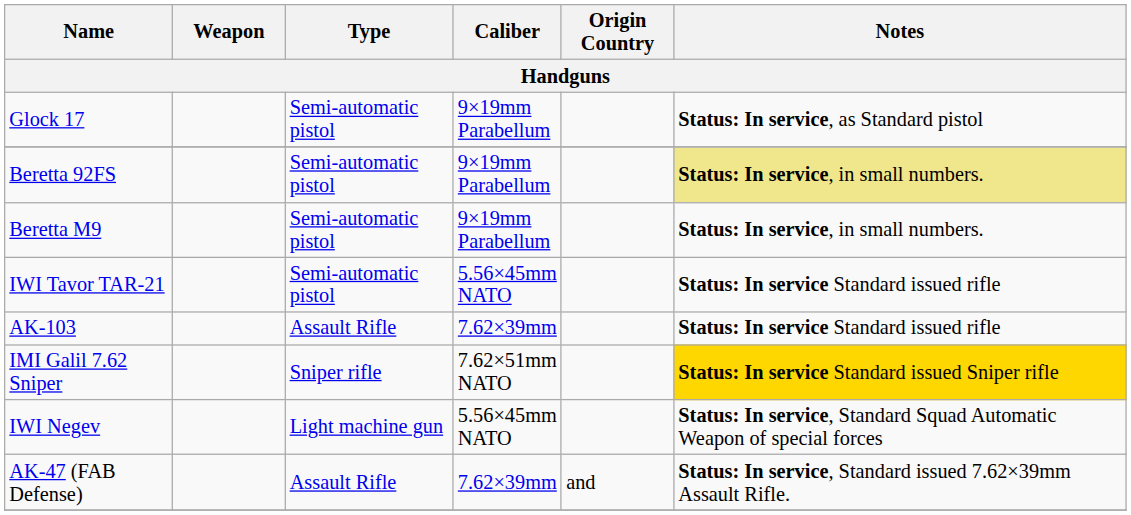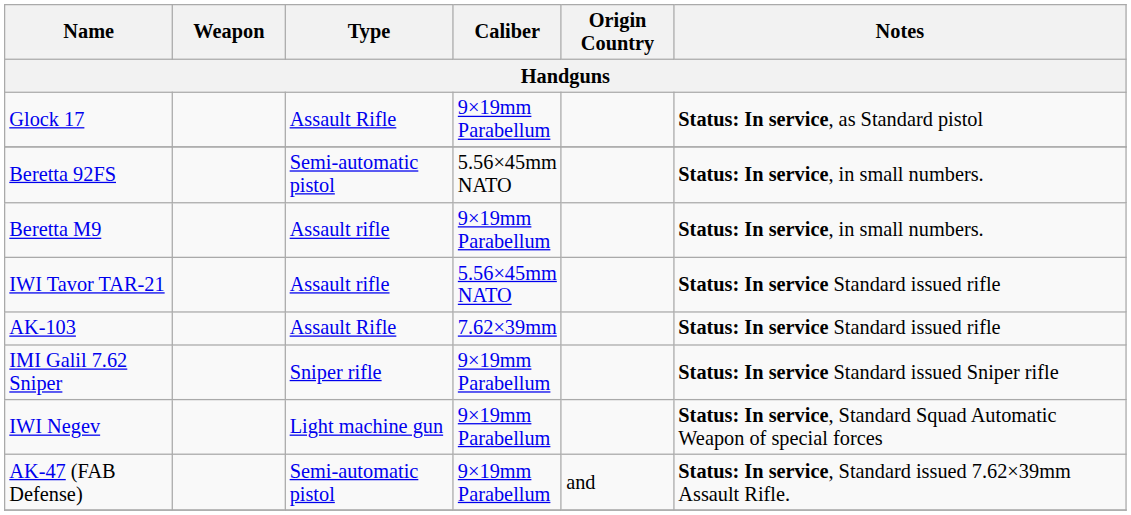Glock 17 | Type: Semi-automatic pistol -> Assault Rifle
Beretta 92FS | Caliber: 9×19mm Parabellum -> 5.56×45mm NATO
Beretta 92FS | Notes: khaki background -> no background
Beretta M9 | Type: Semi-automatic pistol -> Assault rifle
IWI Tavor TAR-21 | Type: Semi-automatic pistol -> Assault rifle
IMI Galil 7.62 Sniper | Caliber: 7.62×51mm NATO -> 9×19mm Parabellum
IMI Galil 7.62 Sniper | Notes: gold background -> no background
IWI Negev | Caliber: 5.56×45mm NATO -> 9×19mm Parabellum
AK-47 (FAB Defense) | Type: Assault Rifle -> Semi-automatic pistol
AK-47 (FAB Defense) | Caliber: 7.62×39mm -> 9×19mm Parabellum
